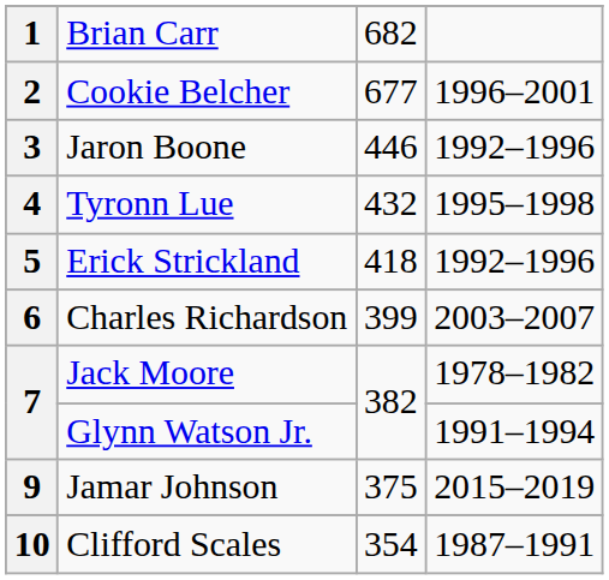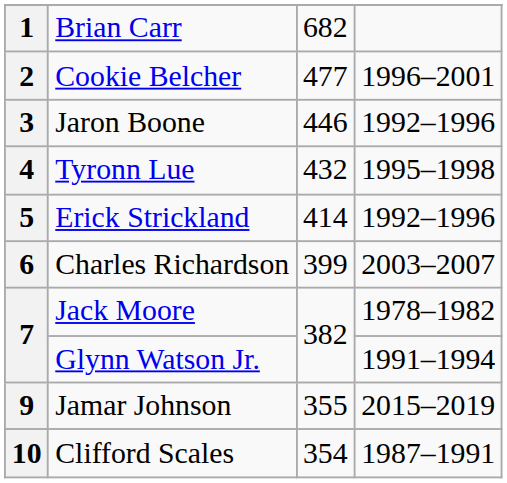2 | column 3: 677 -> 477
5 | column 3: 418 -> 414
9 | column 3: 375 -> 355
